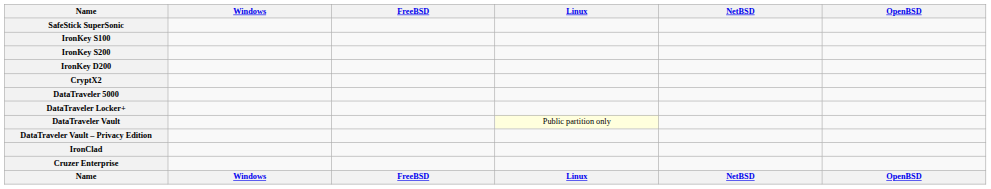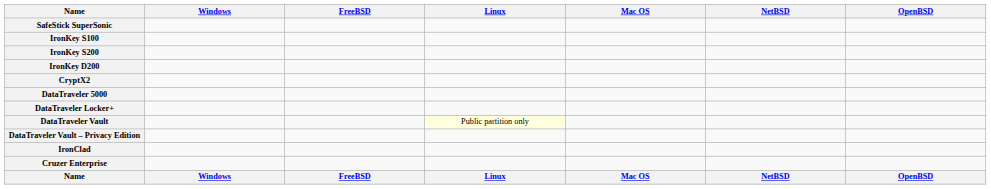+ column: Mac OS | Mac OS
